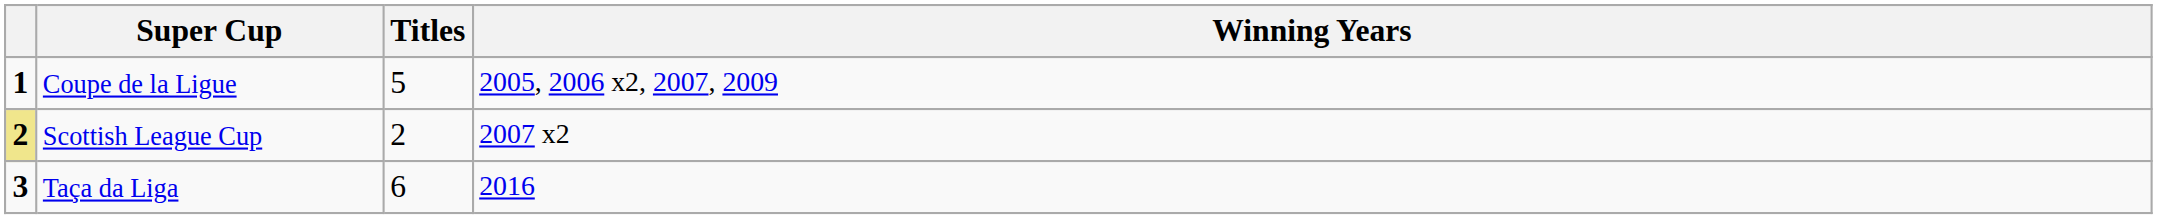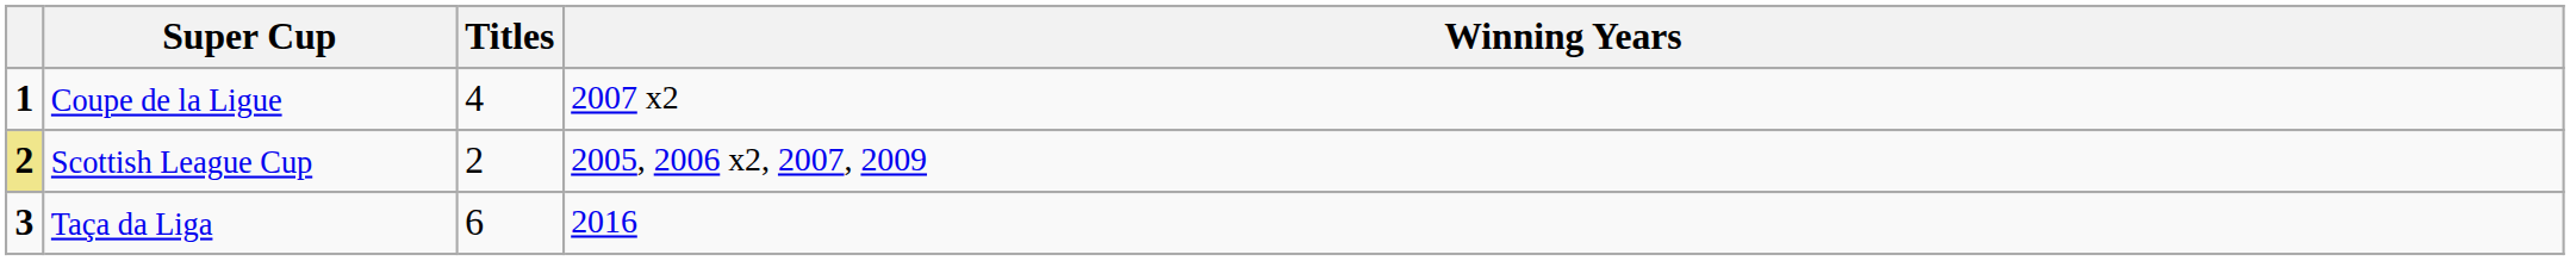Coupe de la Ligue | Titles: 5 -> 4
Coupe de la Ligue | Winning Years: 2005, 2006 x2, 2007, 2009 -> 2007 x2
Scottish League Cup | Winning Years: 2007 x2 -> 2005, 2006 x2, 2007, 2009
